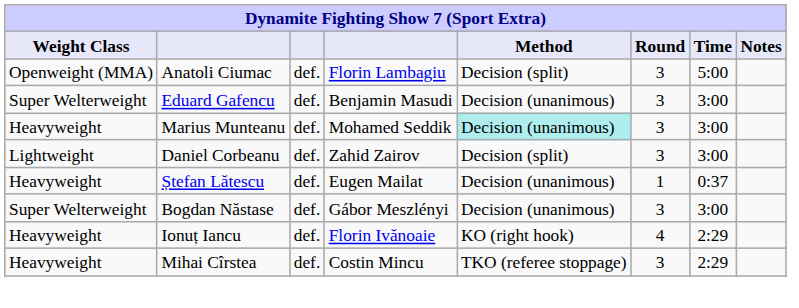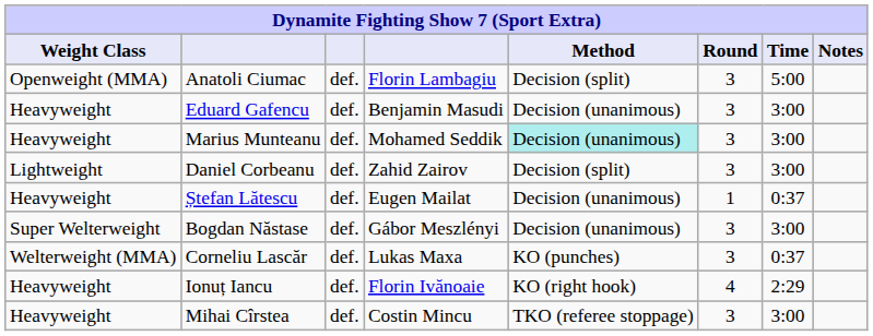Eduard Gafencu | Weight Class: Super Welterweight -> Heavyweight
+ row: Welterweight (MMA) | Corneliu Lascăr | def. | Lukas Maxa | KO (punches) | 3 | 0:37
Mihai Cîrstea | Time: 2:29 -> 3:00
